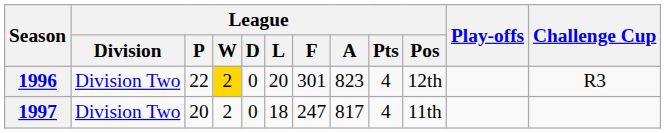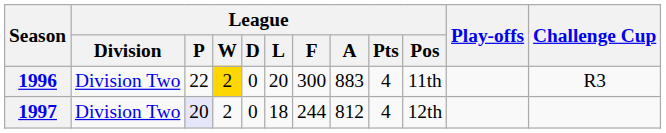1996 | League / F: 301 -> 300
1996 | League / A: 823 -> 883
1996 | League / Pos: 12th -> 11th
1997 | League / P: no background -> lavender background
1997 | League / F: 247 -> 244
1997 | League / A: 817 -> 812
1997 | League / Pos: 11th -> 12th
